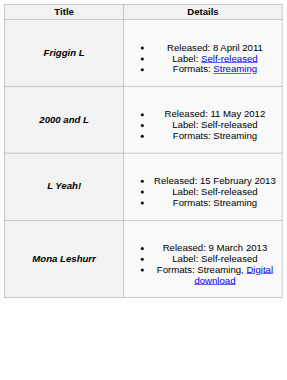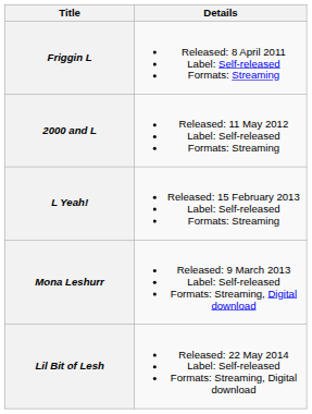+ row: Lil Bit of Lesh | Released: 22 May 2014 Label: Self-released Formats: Streaming, Digital download
